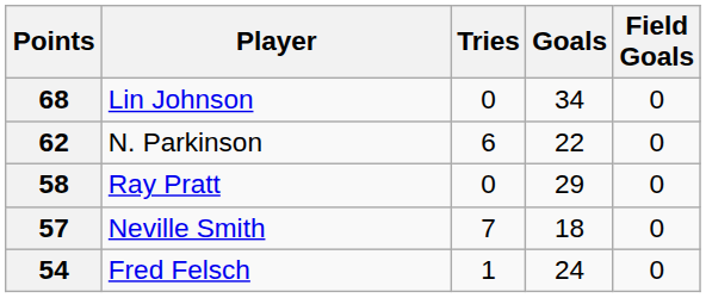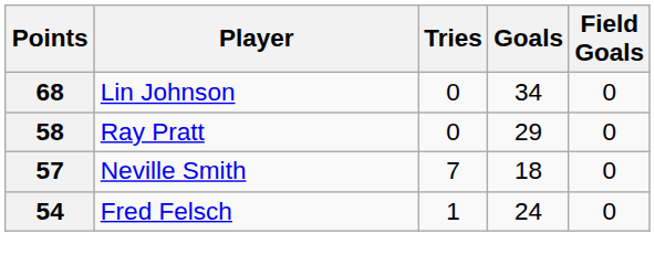- row: 62 | N. Parkinson | 6 | 22 | 0
